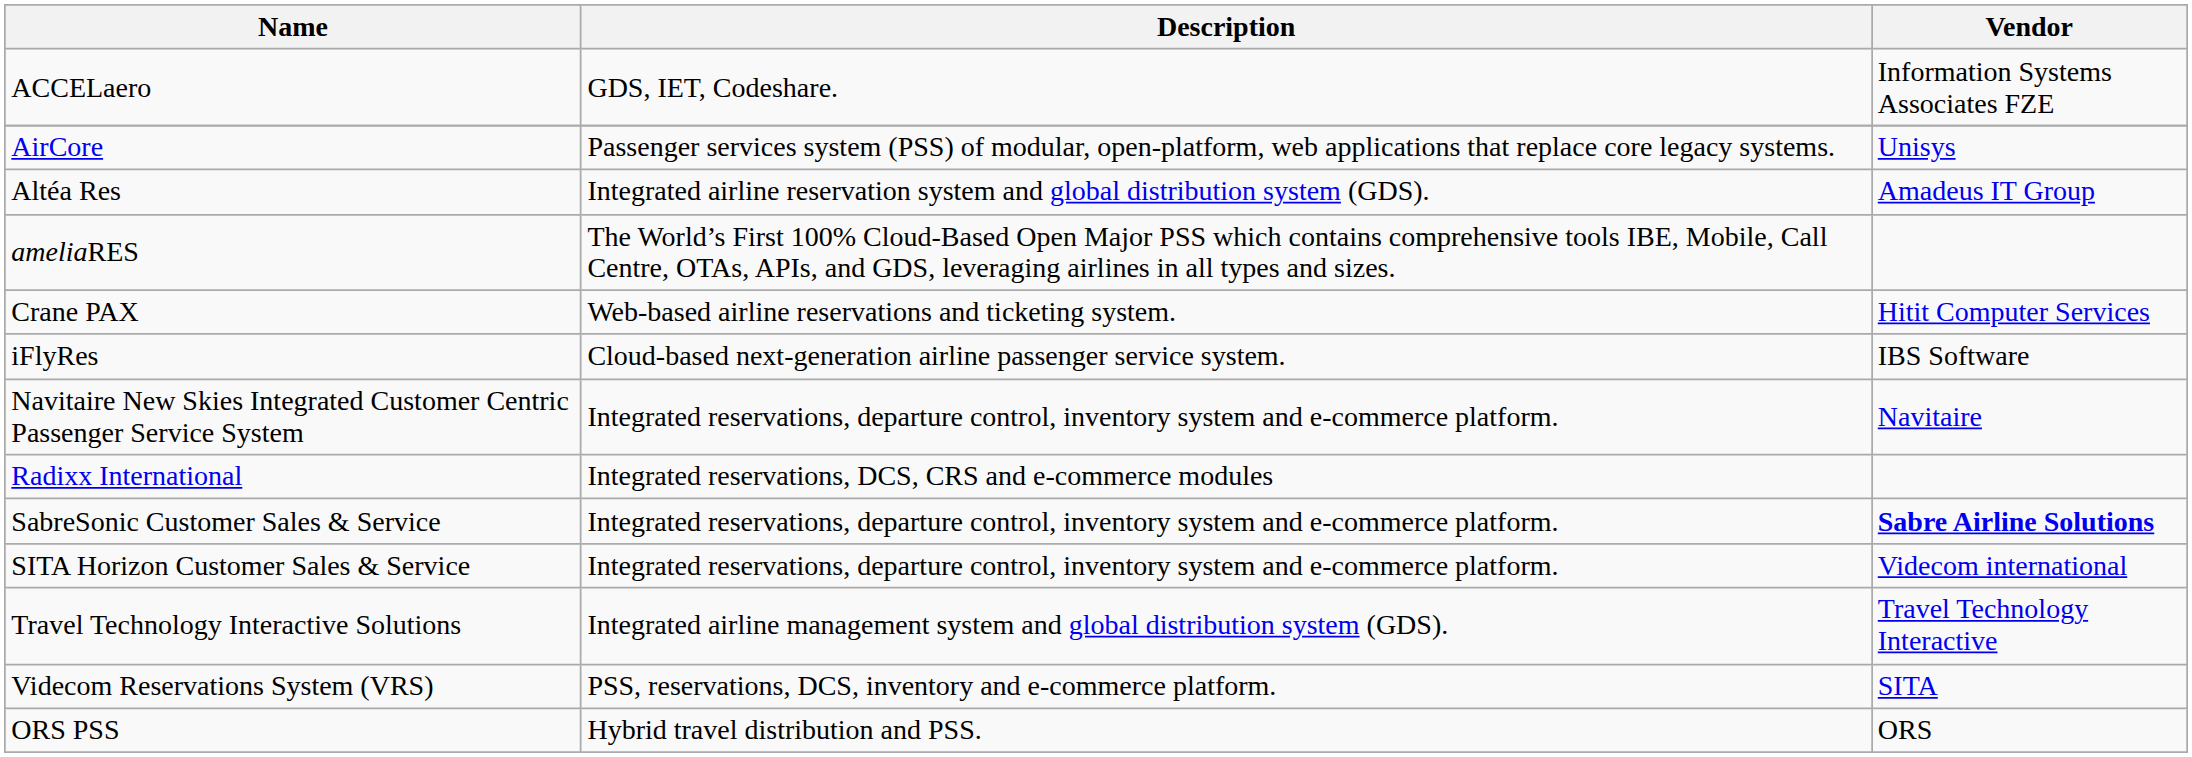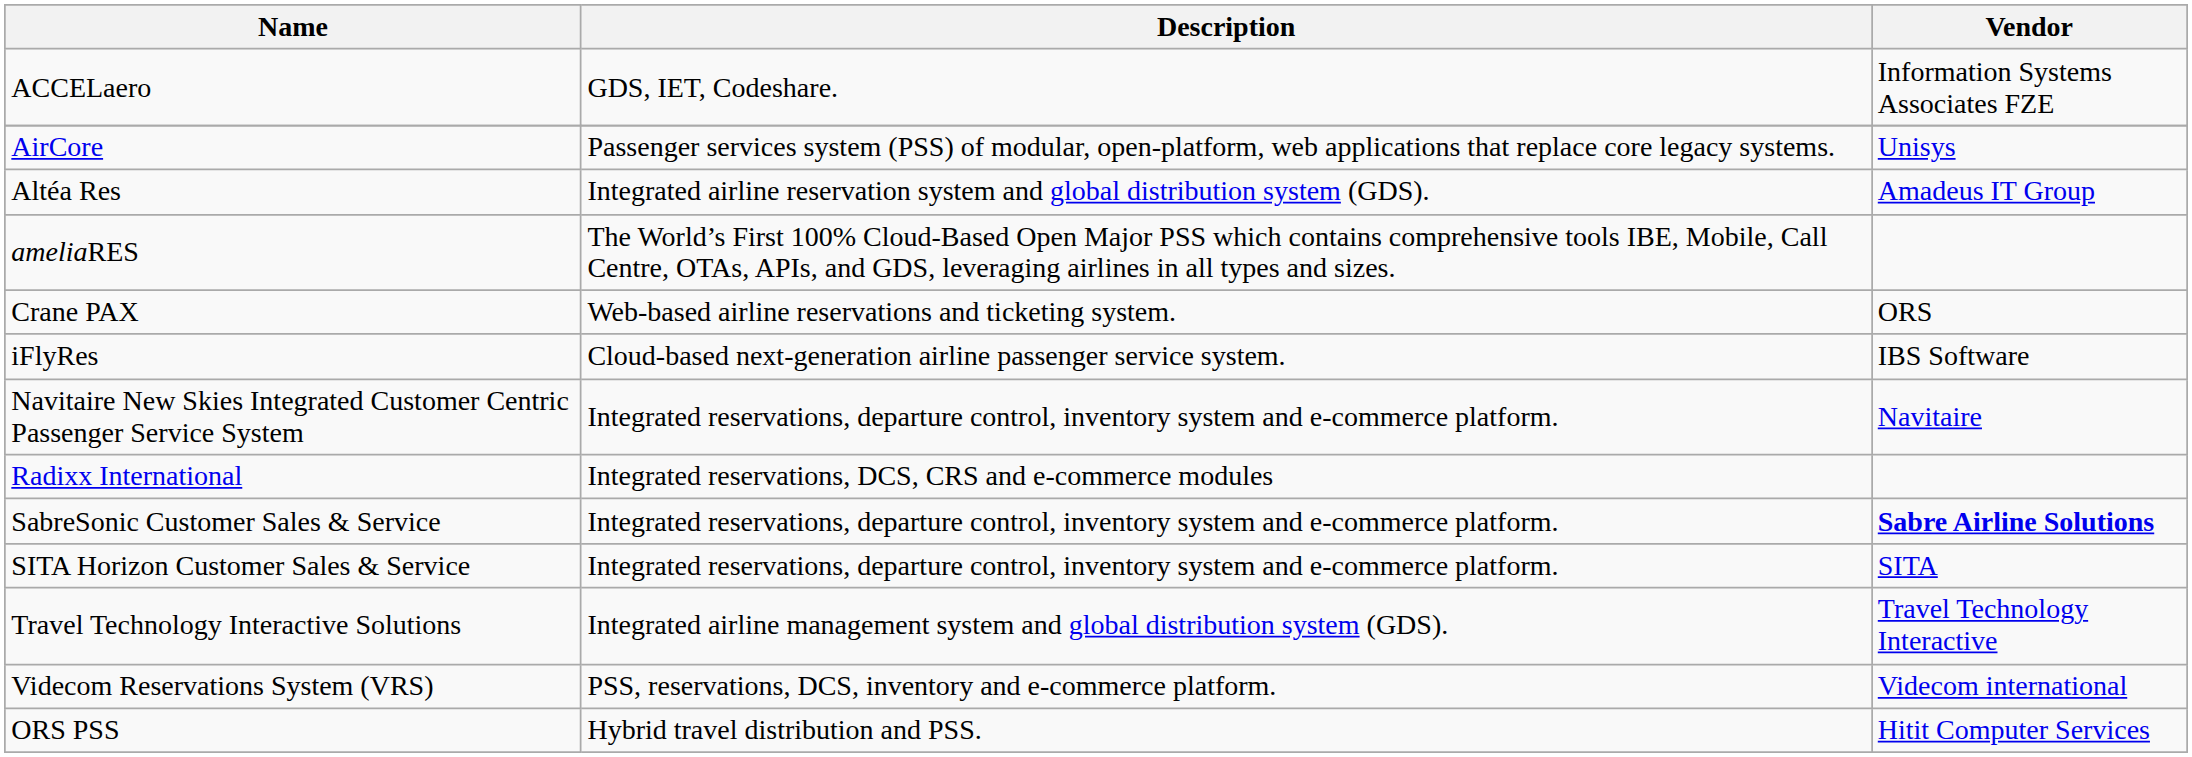Crane PAX | Vendor: Hitit Computer Services -> ORS
SITA Horizon Customer Sales & Service | Vendor: Videcom international -> SITA
Videcom Reservations System (VRS) | Vendor: SITA -> Videcom international
ORS PSS | Vendor: ORS -> Hitit Computer Services
